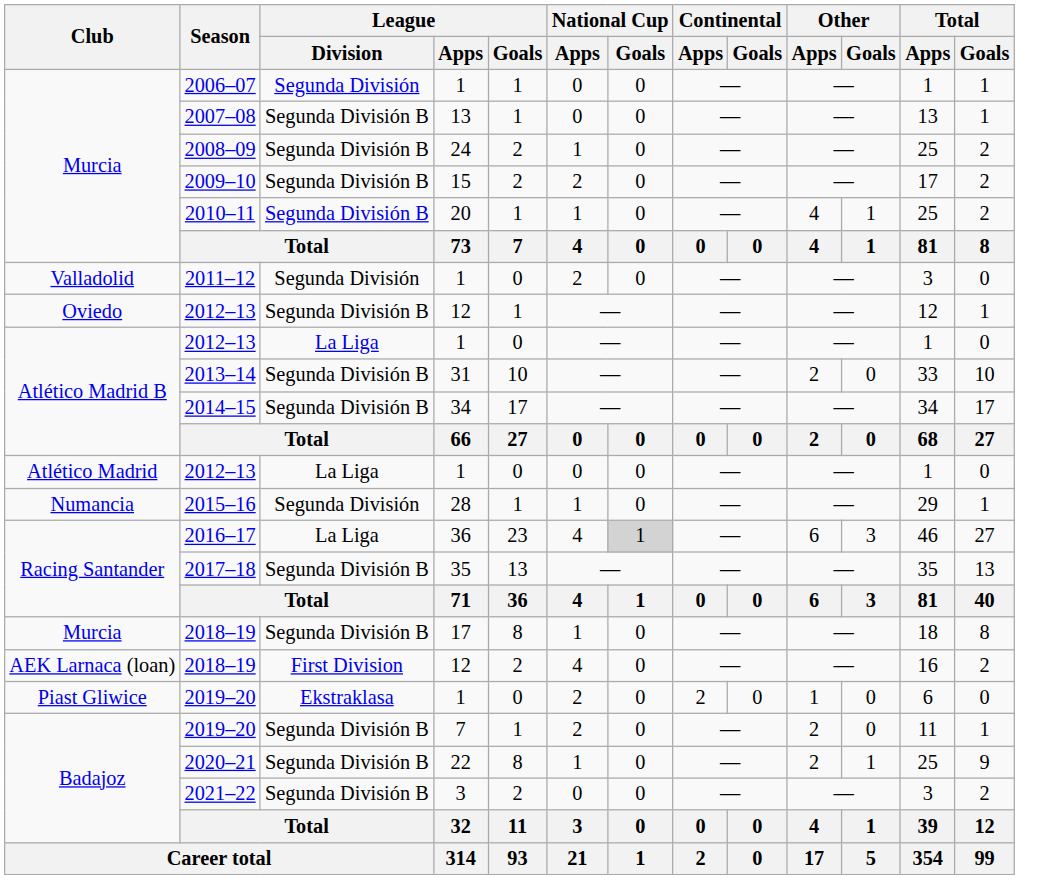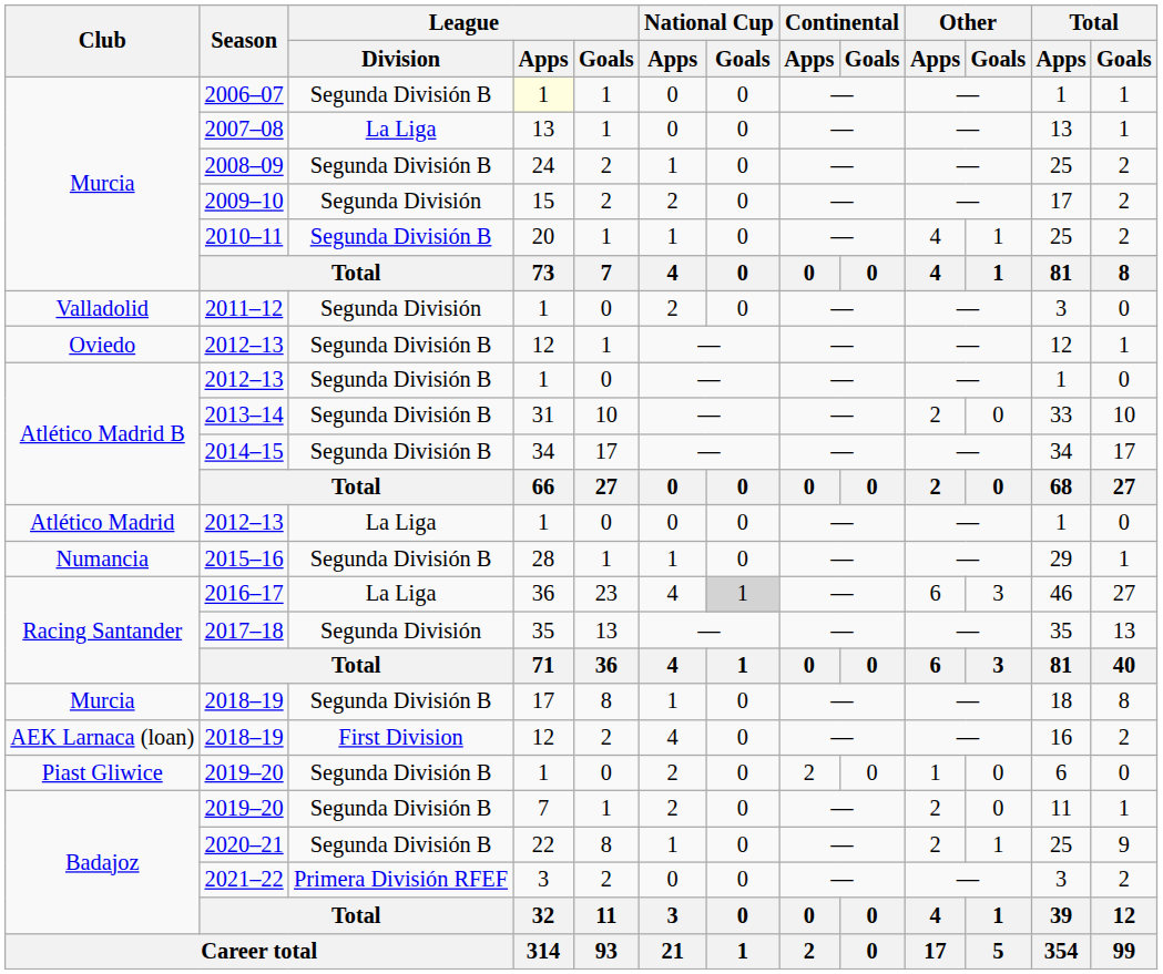2006–07 | League / Division: Segunda División -> Segunda División B
2006–07 | League / Apps: no background -> lightyellow background
2007–08 | League / Division: Segunda División B -> La Liga
2009–10 | League / Division: Segunda División B -> Segunda División
Atlético Madrid B / 2012–13 | League / Division: La Liga -> Segunda División B
2015–16 | League / Division: Segunda División -> Segunda División B
2017–18 | League / Division: Segunda División B -> Segunda División
Piast Gliwice / 2019–20 | League / Division: Ekstraklasa -> Segunda División B
2021–22 | League / Division: Segunda División B -> Primera División RFEF
